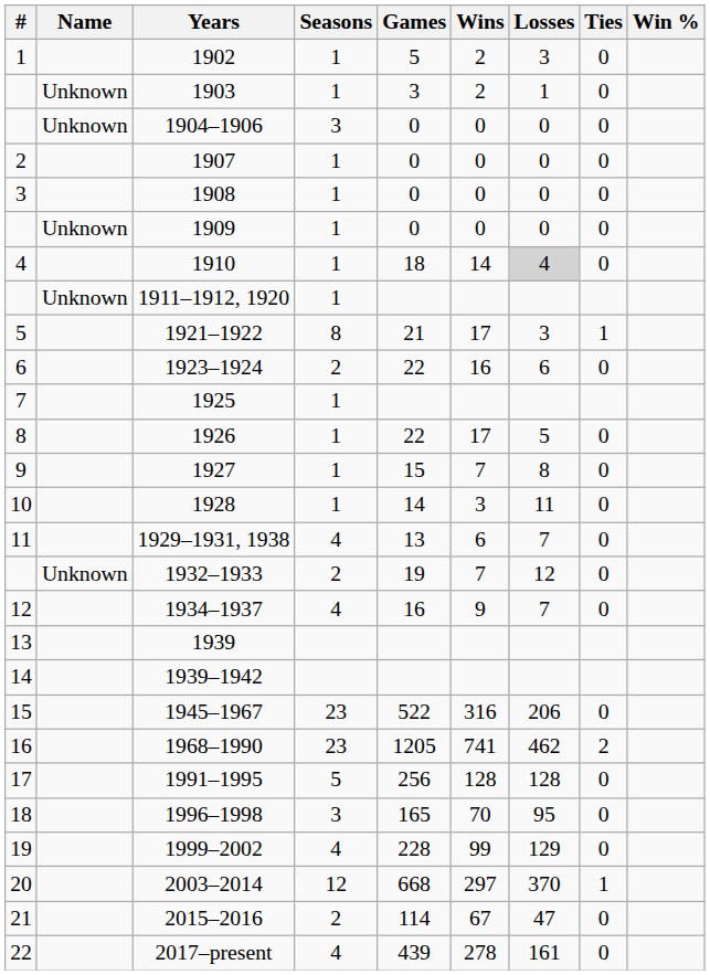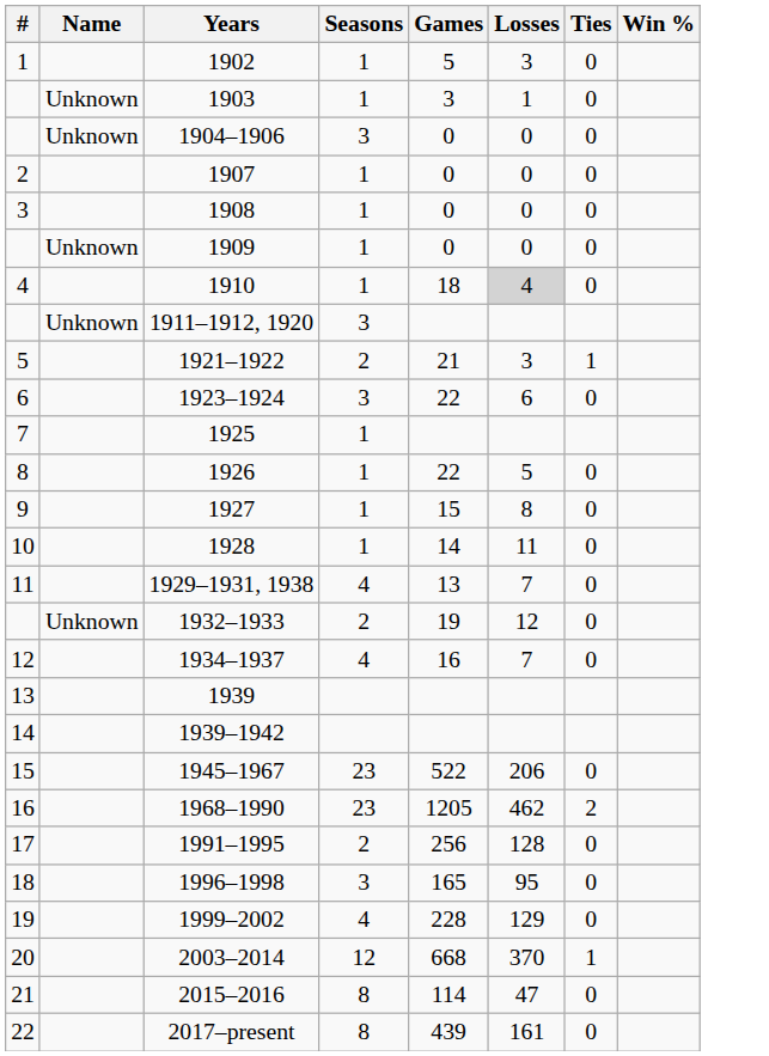- column: Wins | 2 | 2 | 0 | 0 | 0 | 0 | 14 | 17 | 16 | 17 | 7 | 3 | 6 | 7 | 9 | 316 | 741 | 128 | 70 | 99 | 297 | 67 | 278
1911–1912, 1920 | Seasons: 1 -> 3
1921–1922 | Seasons: 8 -> 2
1923–1924 | Seasons: 2 -> 3
1991–1995 | Seasons: 5 -> 2
2015–2016 | Seasons: 2 -> 8
2017–present | Seasons: 4 -> 8
